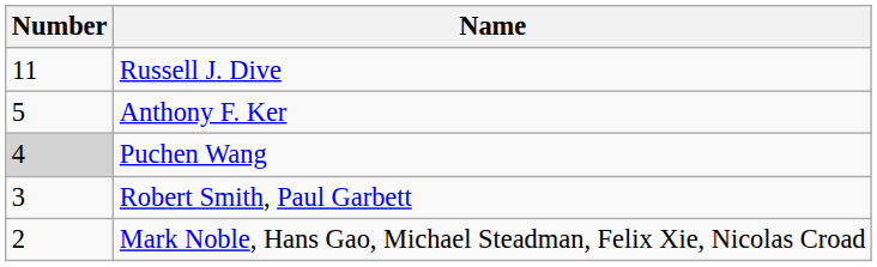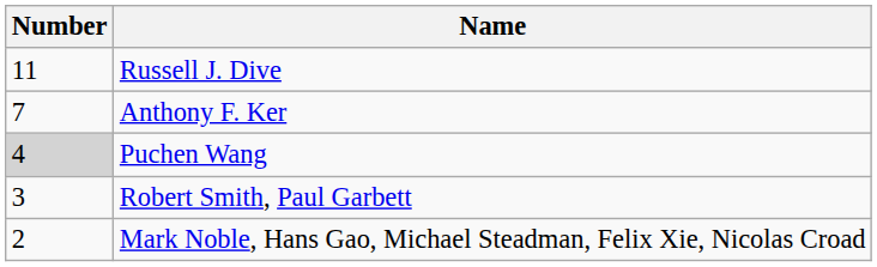Anthony F. Ker | Number: 5 -> 7
